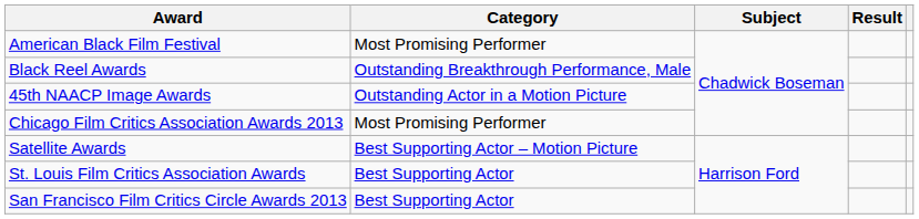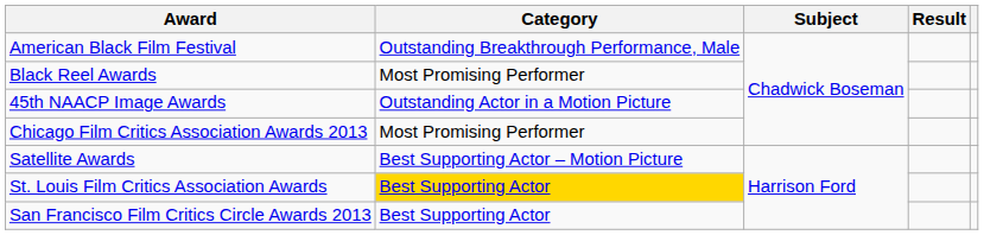American Black Film Festival | Category: Most Promising Performer -> Outstanding Breakthrough Performance, Male
Black Reel Awards | Category: Outstanding Breakthrough Performance, Male -> Most Promising Performer
St. Louis Film Critics Association Awards | Category: no background -> gold background
